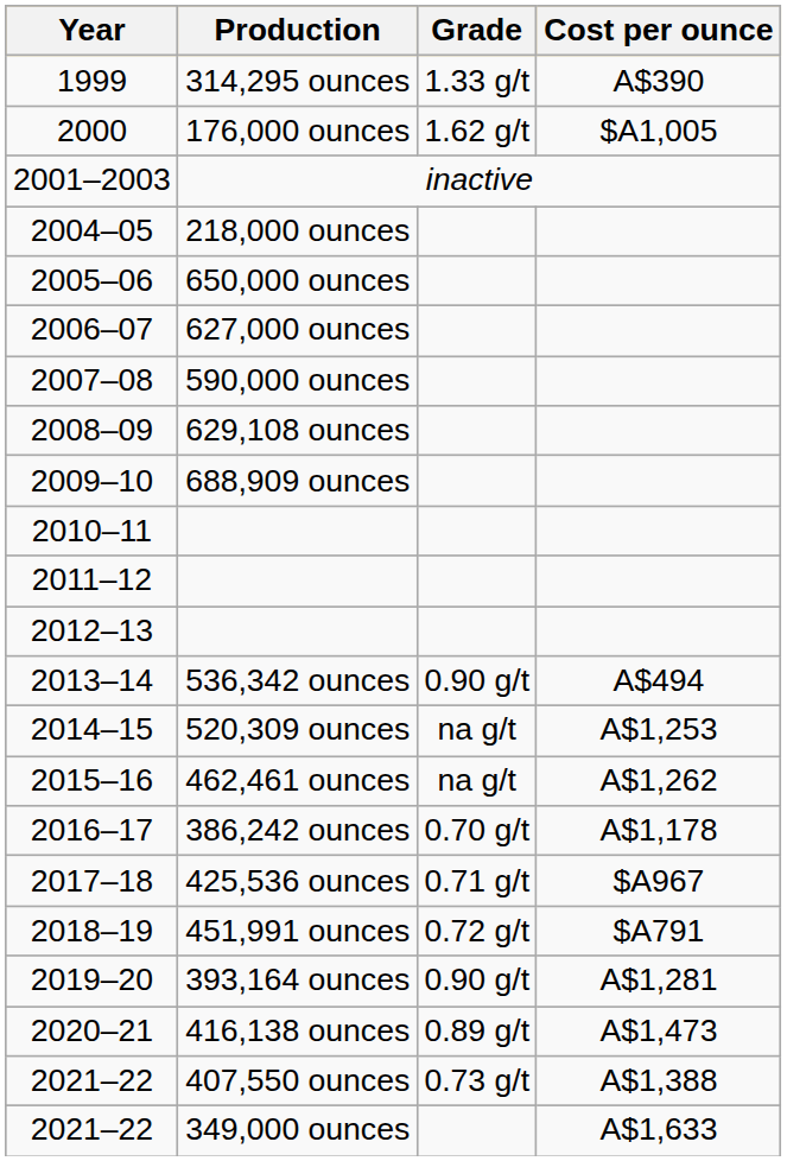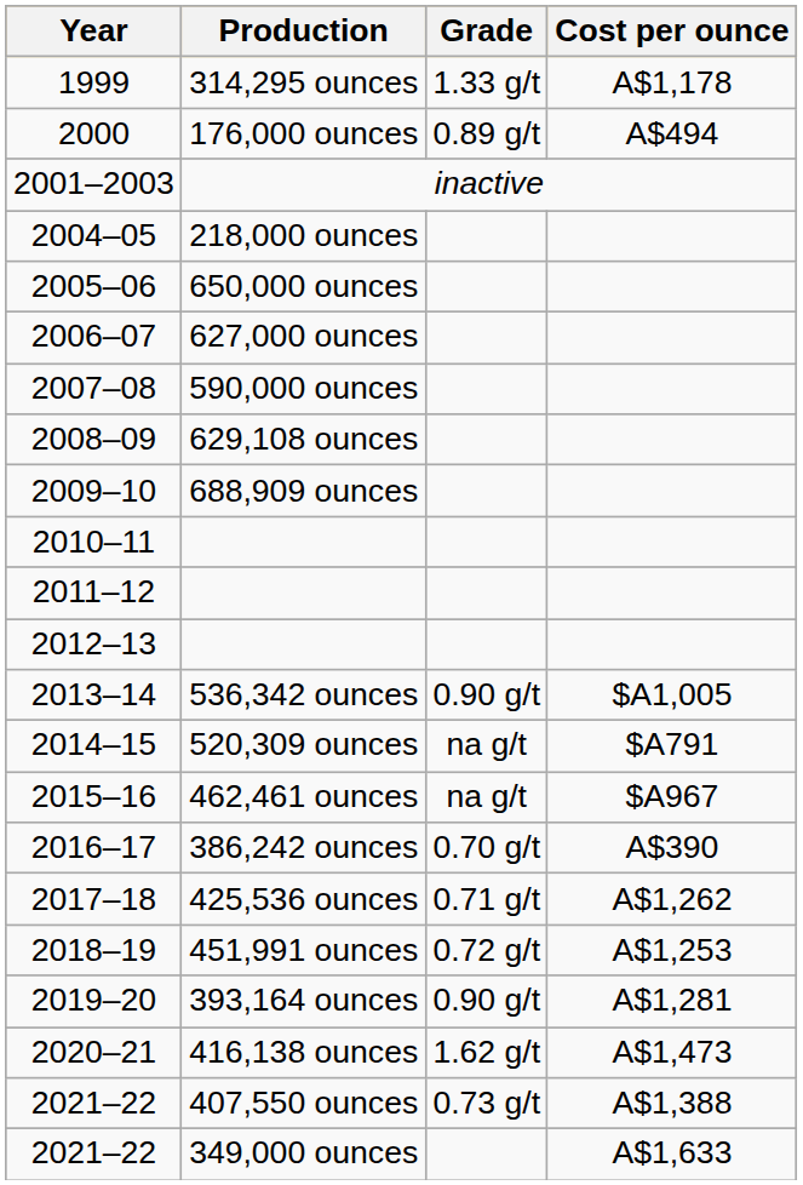314,295 ounces | Cost per ounce: A$390 -> A$1,178
176,000 ounces | Grade: 1.62 g/t -> 0.89 g/t
176,000 ounces | Cost per ounce: $A1,005 -> A$494
536,342 ounces | Cost per ounce: A$494 -> $A1,005
520,309 ounces | Cost per ounce: A$1,253 -> $A791
462,461 ounces | Cost per ounce: A$1,262 -> $A967
386,242 ounces | Cost per ounce: A$1,178 -> A$390
425,536 ounces | Cost per ounce: $A967 -> A$1,262
451,991 ounces | Cost per ounce: $A791 -> A$1,253
416,138 ounces | Grade: 0.89 g/t -> 1.62 g/t
